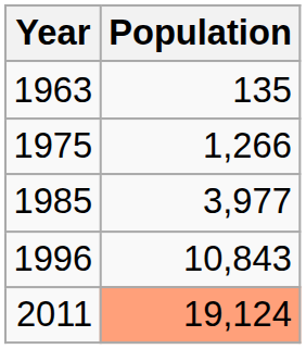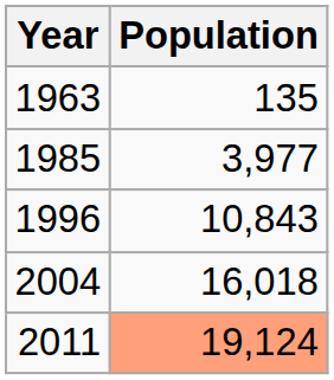- row: 1975 | 1,266
+ row: 2004 | 16,018
